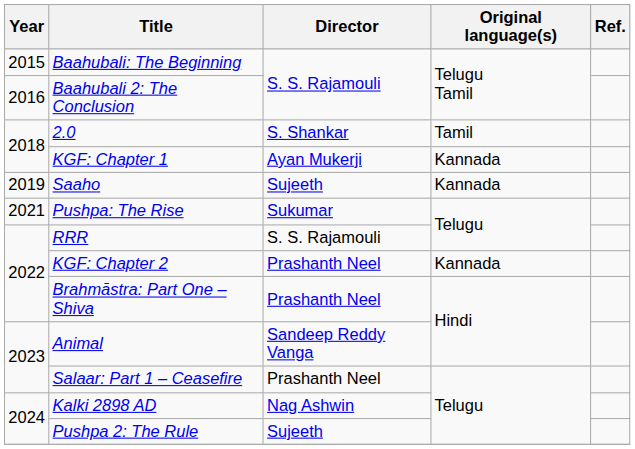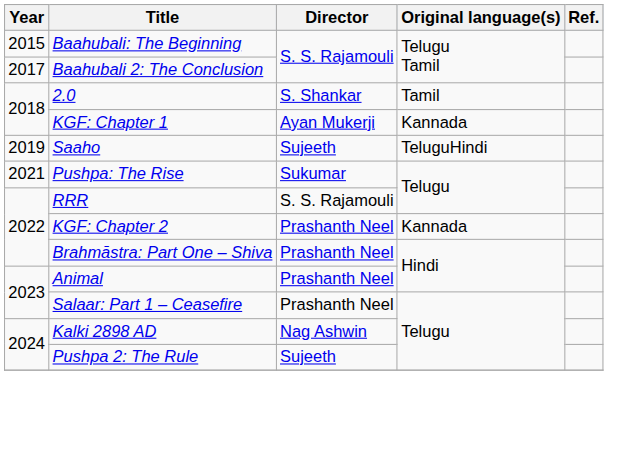Baahubali 2: The Conclusion | Year: 2016 -> 2017
Saaho | Original language(s): Kannada -> TeluguHindi
Animal | Director: Sandeep Reddy Vanga -> Prashanth Neel
